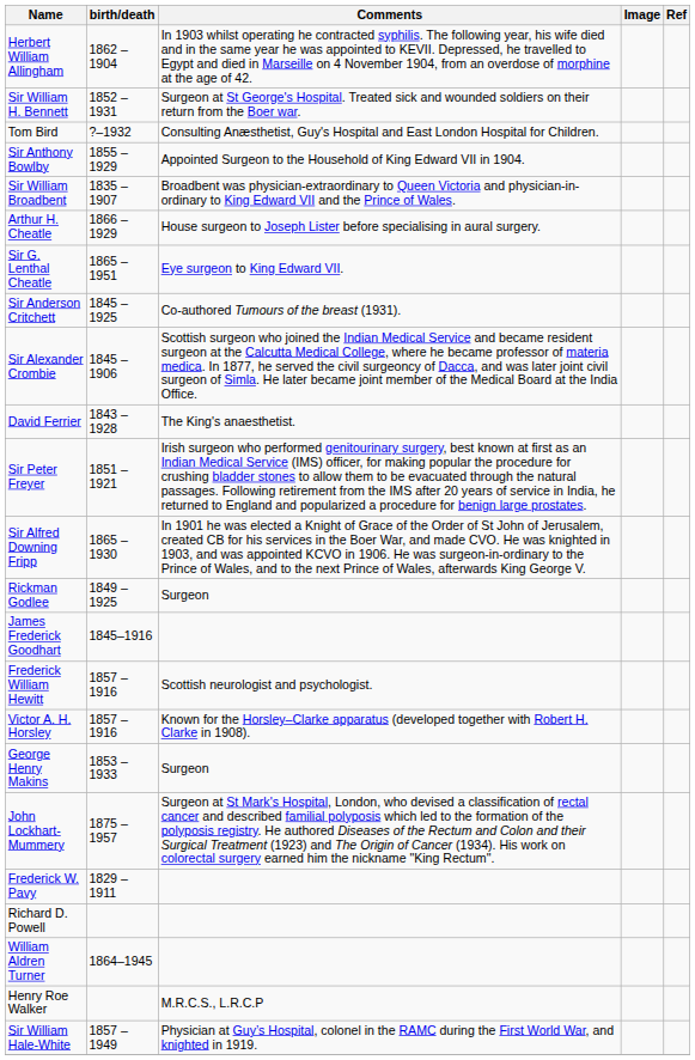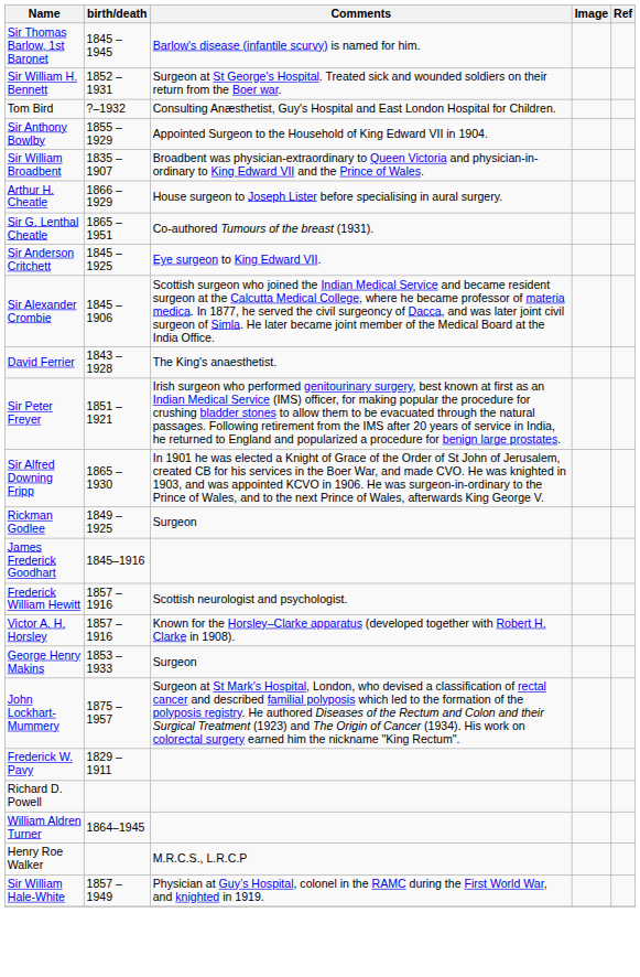- row: Herbert William Allingham | 1862 – 1904 | In 1903 whilst operating he contracted syphilis. The following year, his wife died and in the same year he was appointed to KEVII. Depressed, he travelled to Egypt and died in Marseille on 4 November 1904, from an overdose of morphine at the age of 42.
+ row: Sir Thomas Barlow, 1st Baronet | 1845 – 1945 | Barlow's disease (infantile scurvy) is named for him.
Sir G. Lenthal Cheatle | Comments: Eye surgeon to King Edward VII. -> Co-authored Tumours of the breast (1931).
Sir Anderson Critchett | Comments: Co-authored Tumours of the breast (1931). -> Eye surgeon to King Edward VII.
